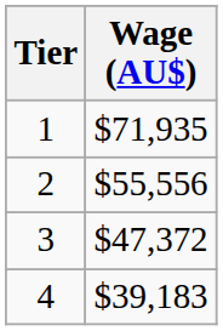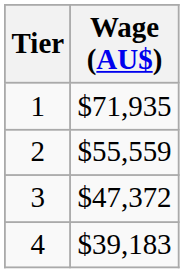2 | Wage (AU$): $55,556 -> $55,559
